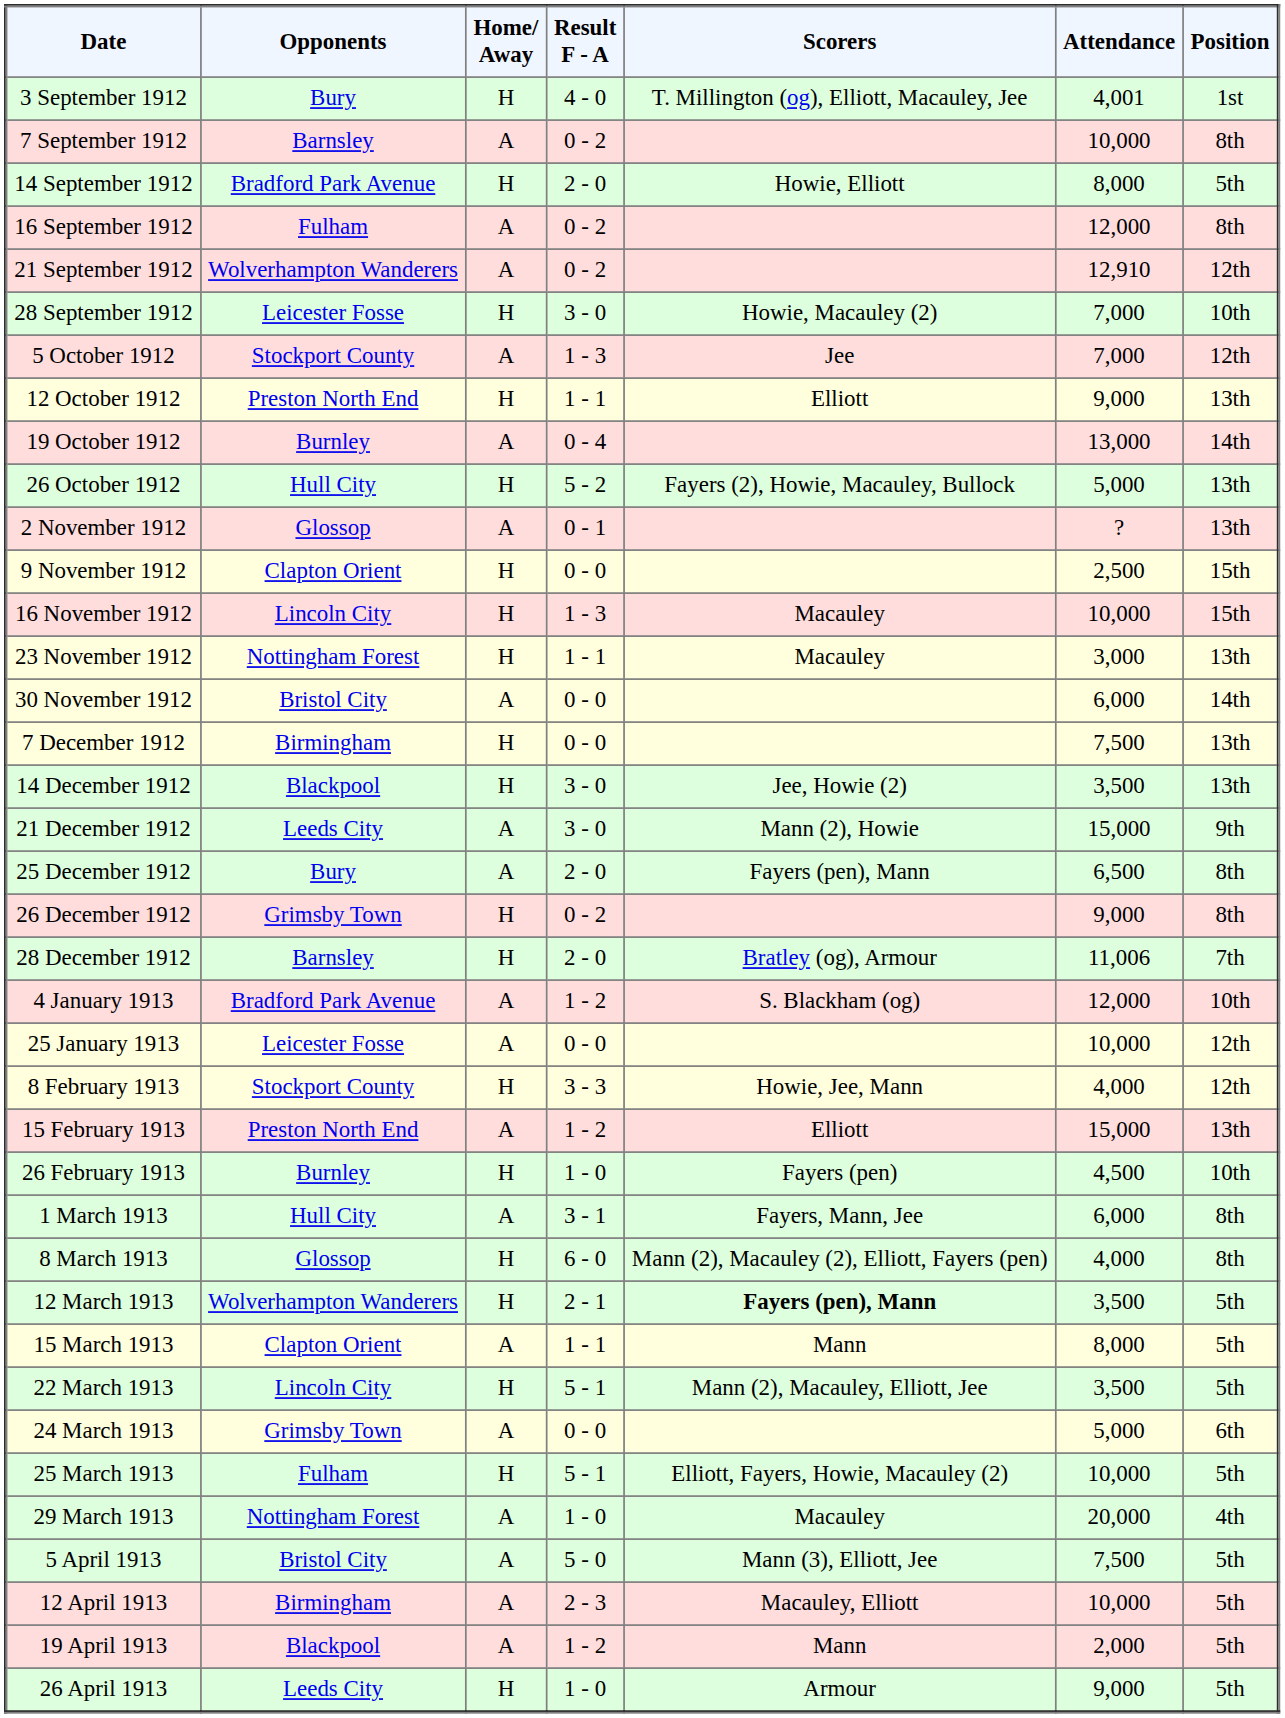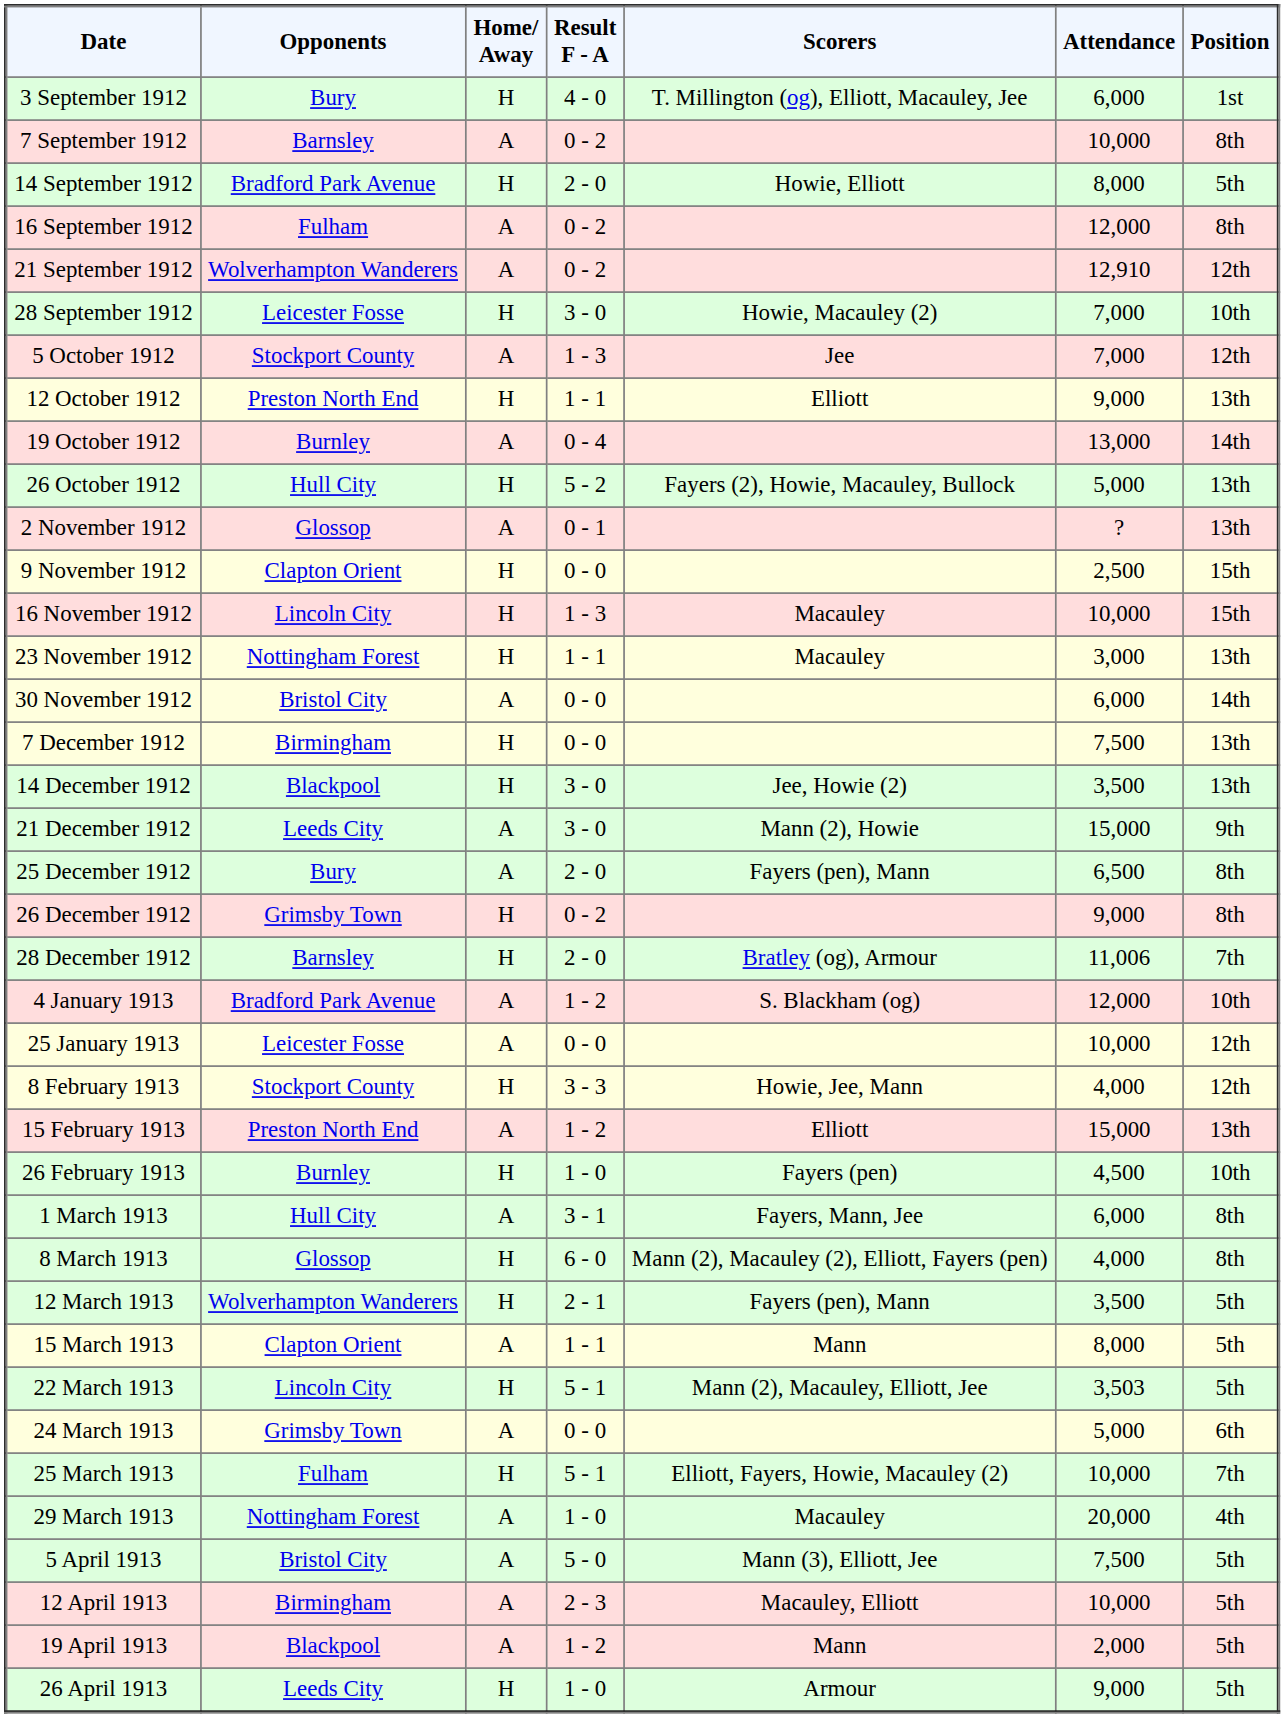3 September 1912 | Attendance: 4,001 -> 6,000
12 March 1913 | Scorers: bold -> normal
22 March 1913 | Attendance: 3,500 -> 3,503
25 March 1913 | Position: 5th -> 7th
